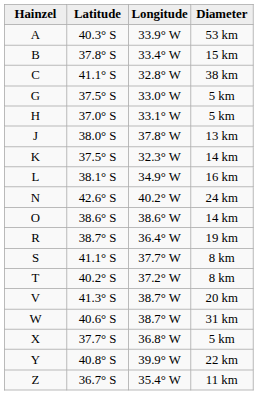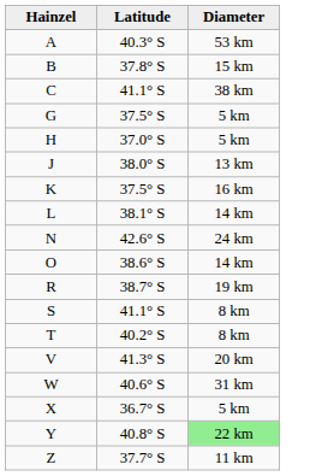- column: Longitude | 33.9° W | 33.4° W | 32.8° W | 33.0° W | 33.1° W | 37.8° W | 32.3° W | 34.9° W | 40.2° W | 38.6° W | 36.4° W | 37.7° W | 37.2° W | 38.7° W | 38.7° W | 36.8° W | 39.9° W | 35.4° W
K | Diameter: 14 km -> 16 km
L | Diameter: 16 km -> 14 km
X | Latitude: 37.7° S -> 36.7° S
Y | Diameter: no background -> lightgreen background
Z | Latitude: 36.7° S -> 37.7° S
